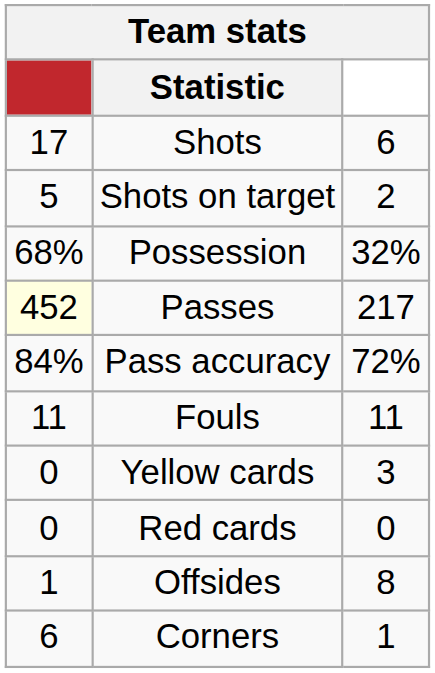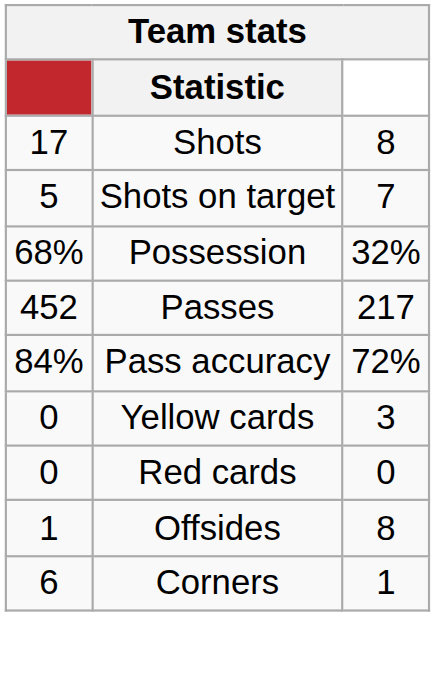Shots | column 3: 6 -> 8
Shots on target | column 3: 2 -> 7
Passes | column 1: lightyellow background -> no background
- row: 11 | Fouls | 11
